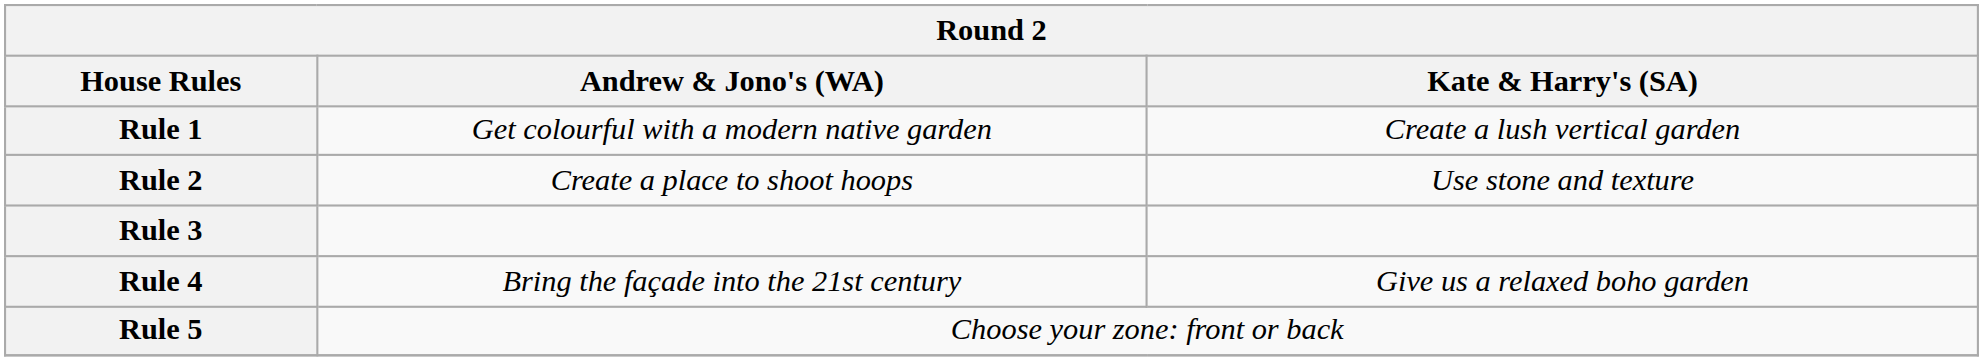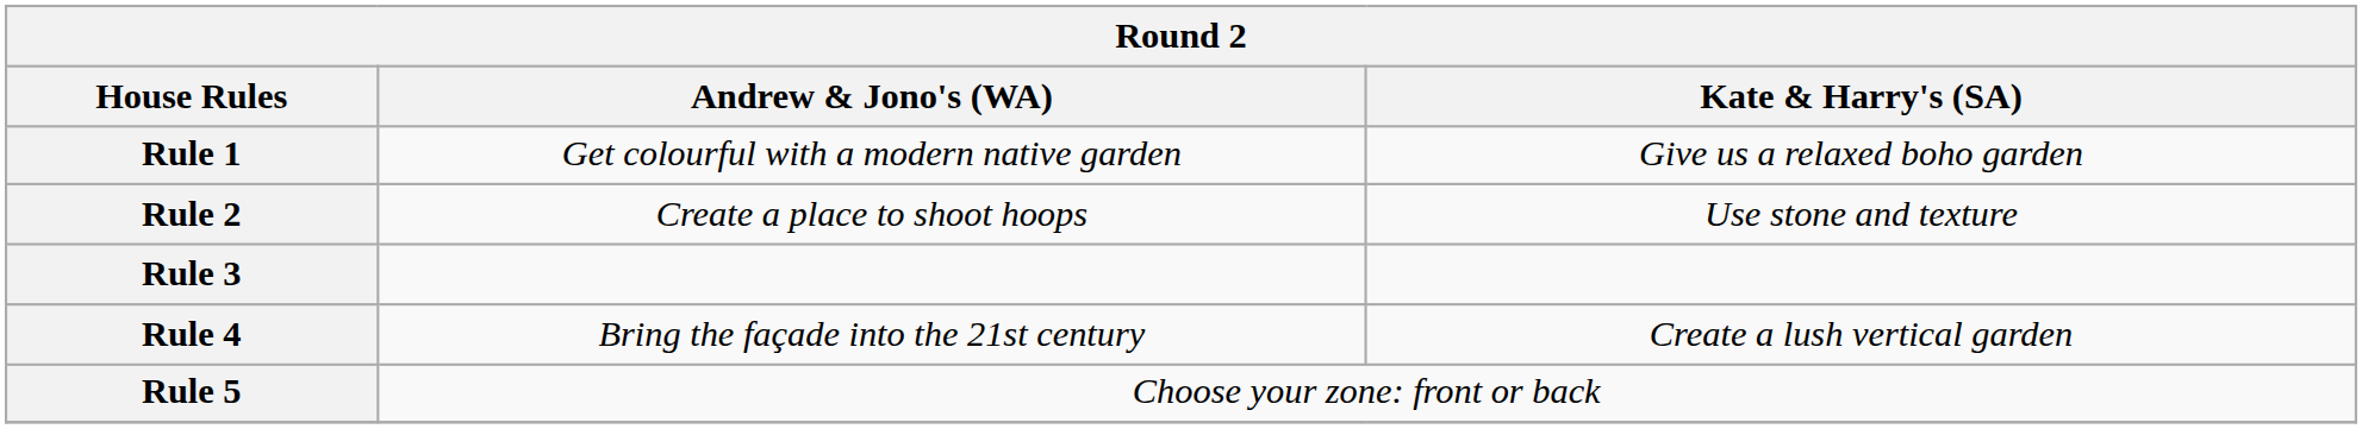Rule 1 | Kate & Harry's (SA): Create a lush vertical garden -> Give us a relaxed boho garden
Rule 4 | Kate & Harry's (SA): Give us a relaxed boho garden -> Create a lush vertical garden
